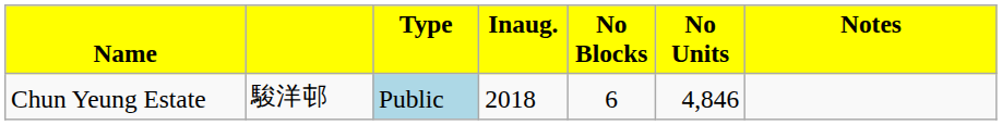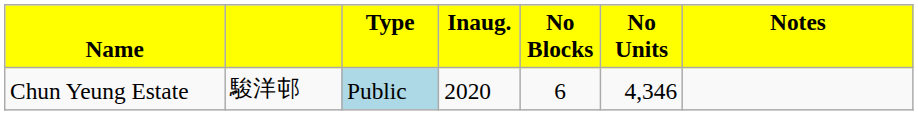Chun Yeung Estate | column 4: 2018 -> 2020
Chun Yeung Estate | column 6: 4,846 -> 4,346
